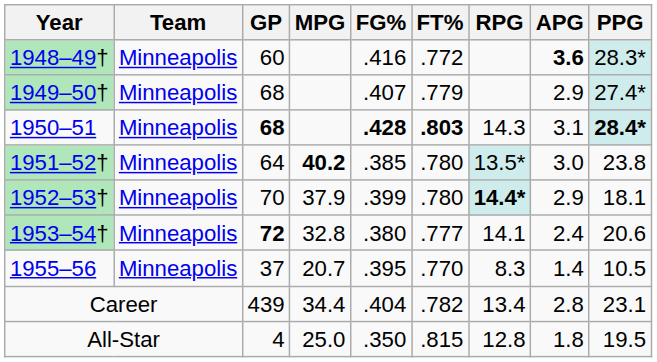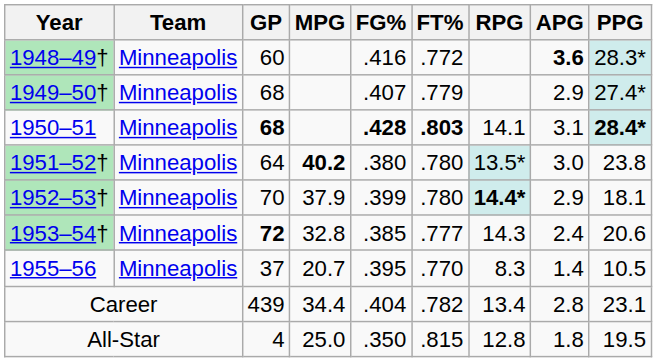1950–51 | RPG: 14.3 -> 14.1
1951–52† | FG%: .385 -> .380
1953–54† | FG%: .380 -> .385
1953–54† | RPG: 14.1 -> 14.3
